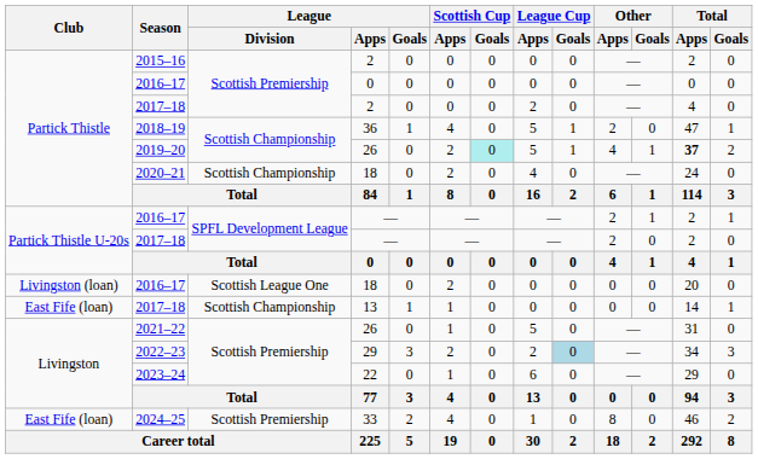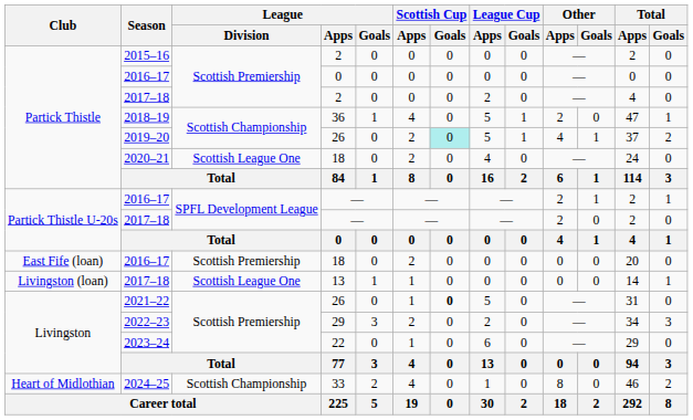2019–20 | Total / Apps: bold -> normal
2020–21 | League / Division: Scottish Championship -> Scottish League One
2016–17 / 18 | Club: Livingston (loan) -> East Fife (loan)
2016–17 / 18 | League / Division: Scottish League One -> Scottish Premiership
2017–18 / 13 | Club: East Fife (loan) -> Livingston (loan)
2017–18 / 13 | League / Division: Scottish Championship -> Scottish League One
2021–22 | Scottish Cup / Goals: normal -> bold
2022–23 | League Cup / Goals: lightblue background -> no background
2024–25 | Club: East Fife (loan) -> Heart of Midlothian
2024–25 | League / Division: Scottish Premiership -> Scottish Championship
